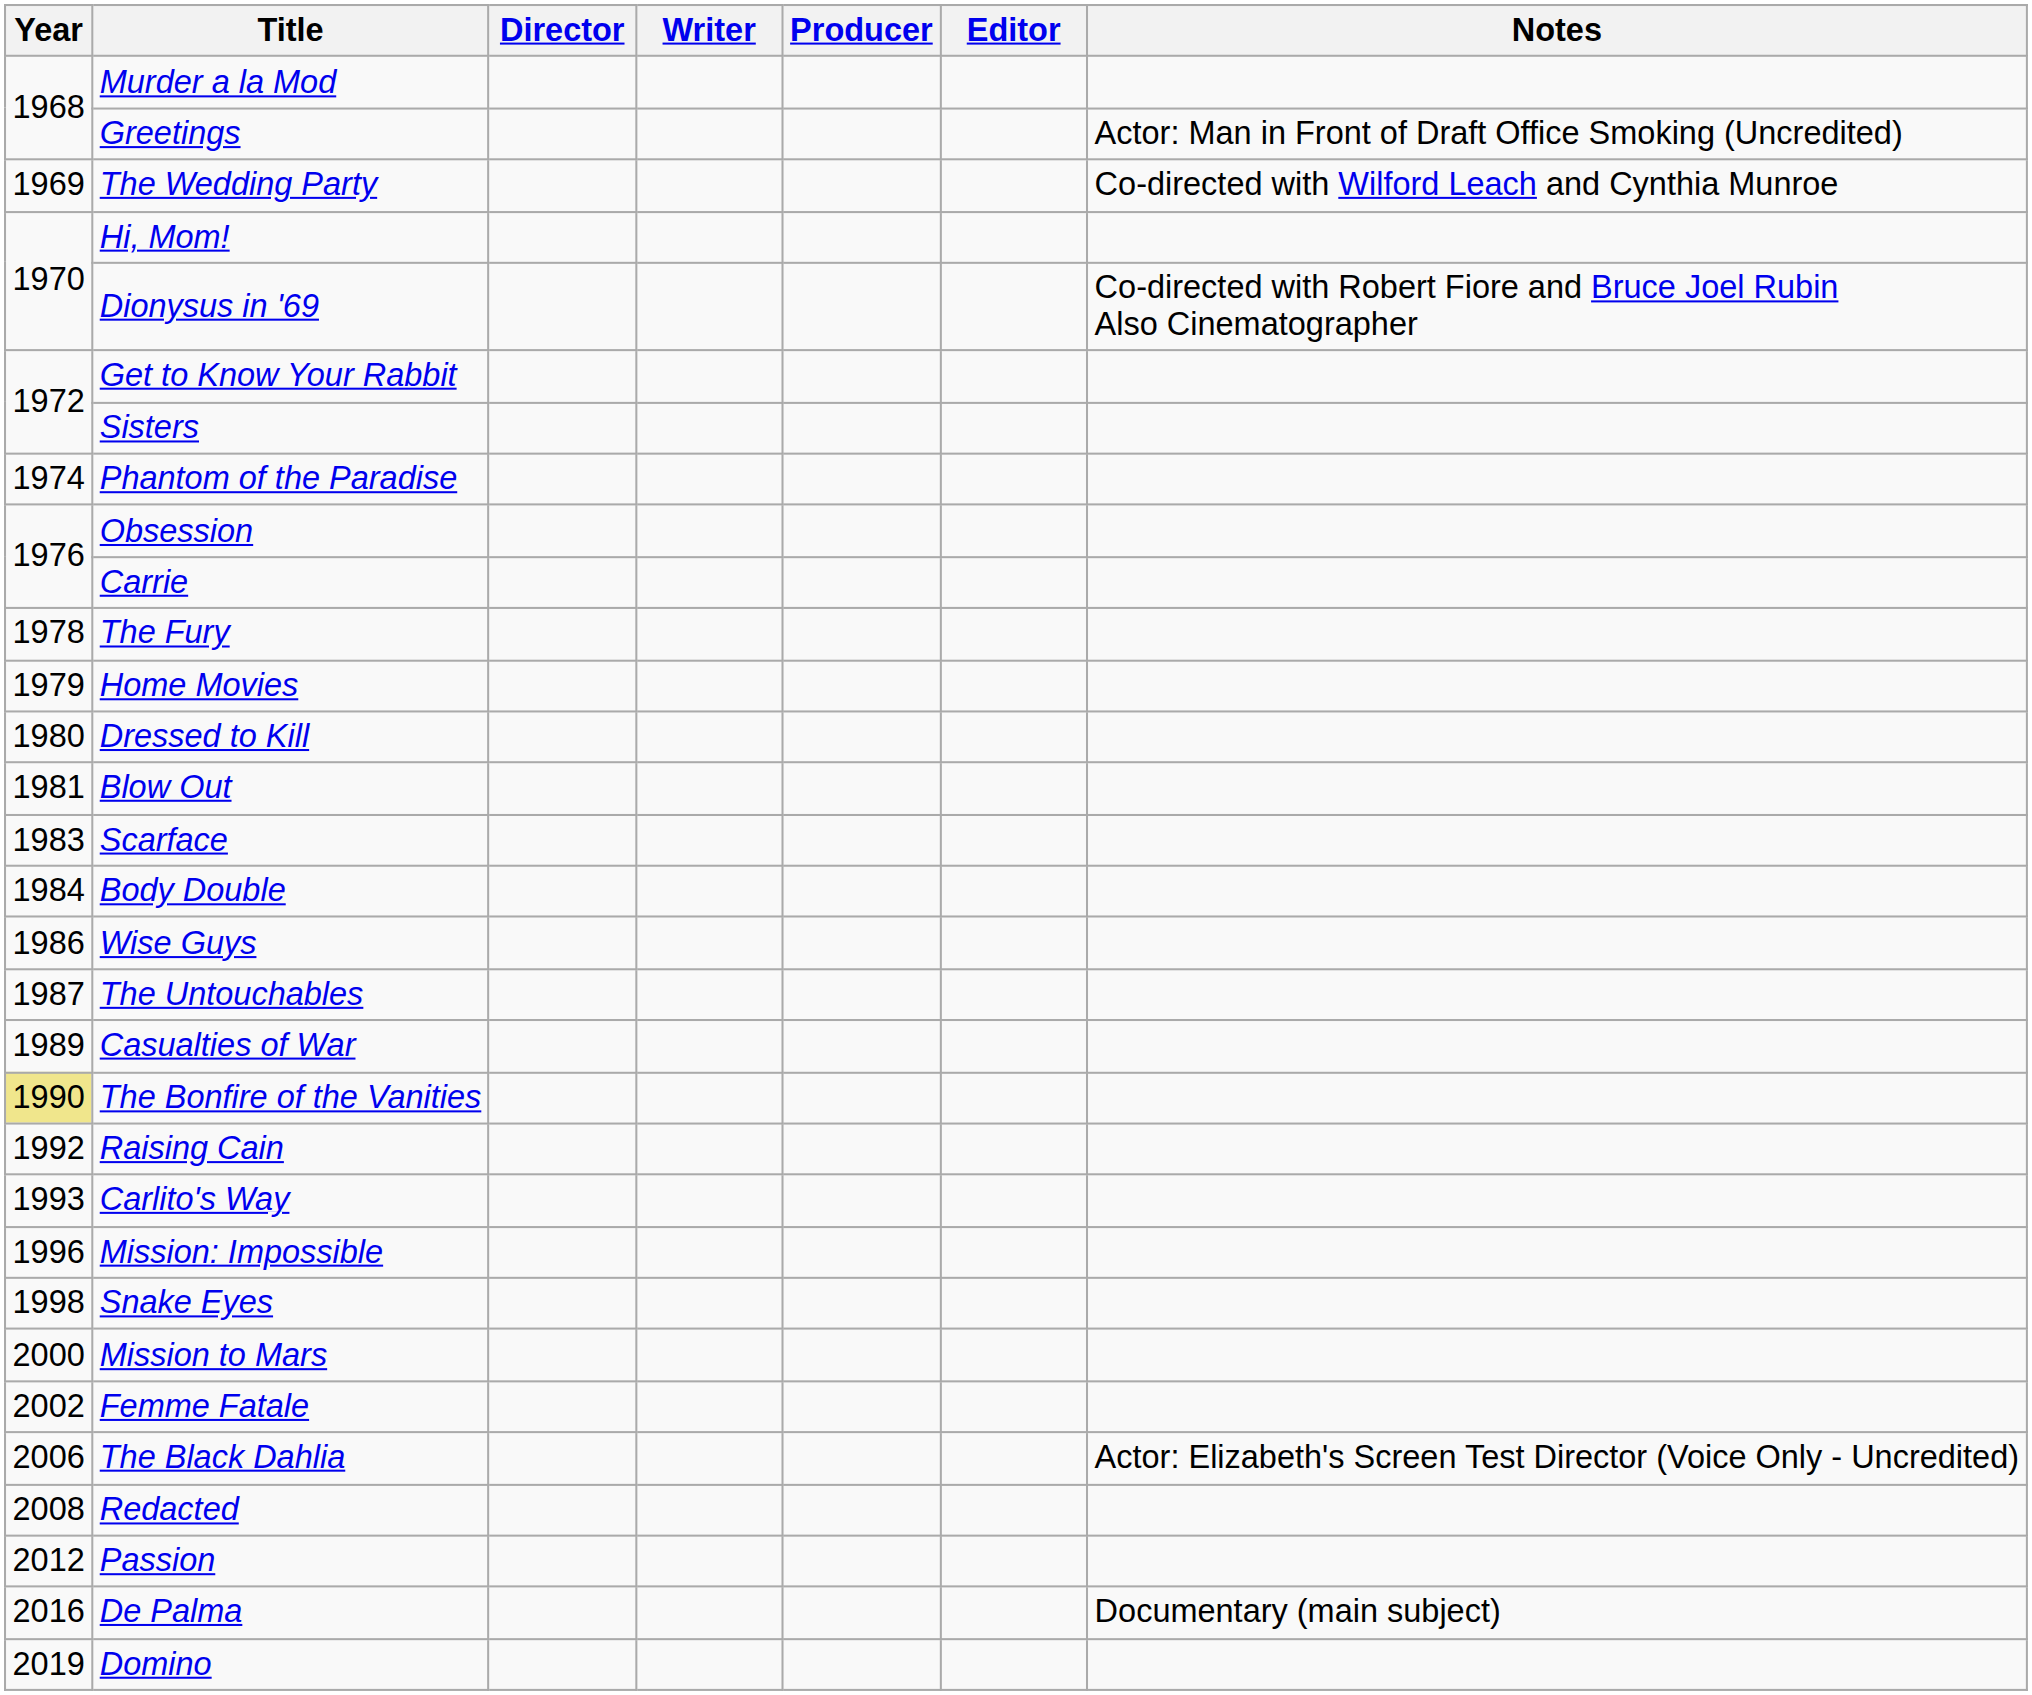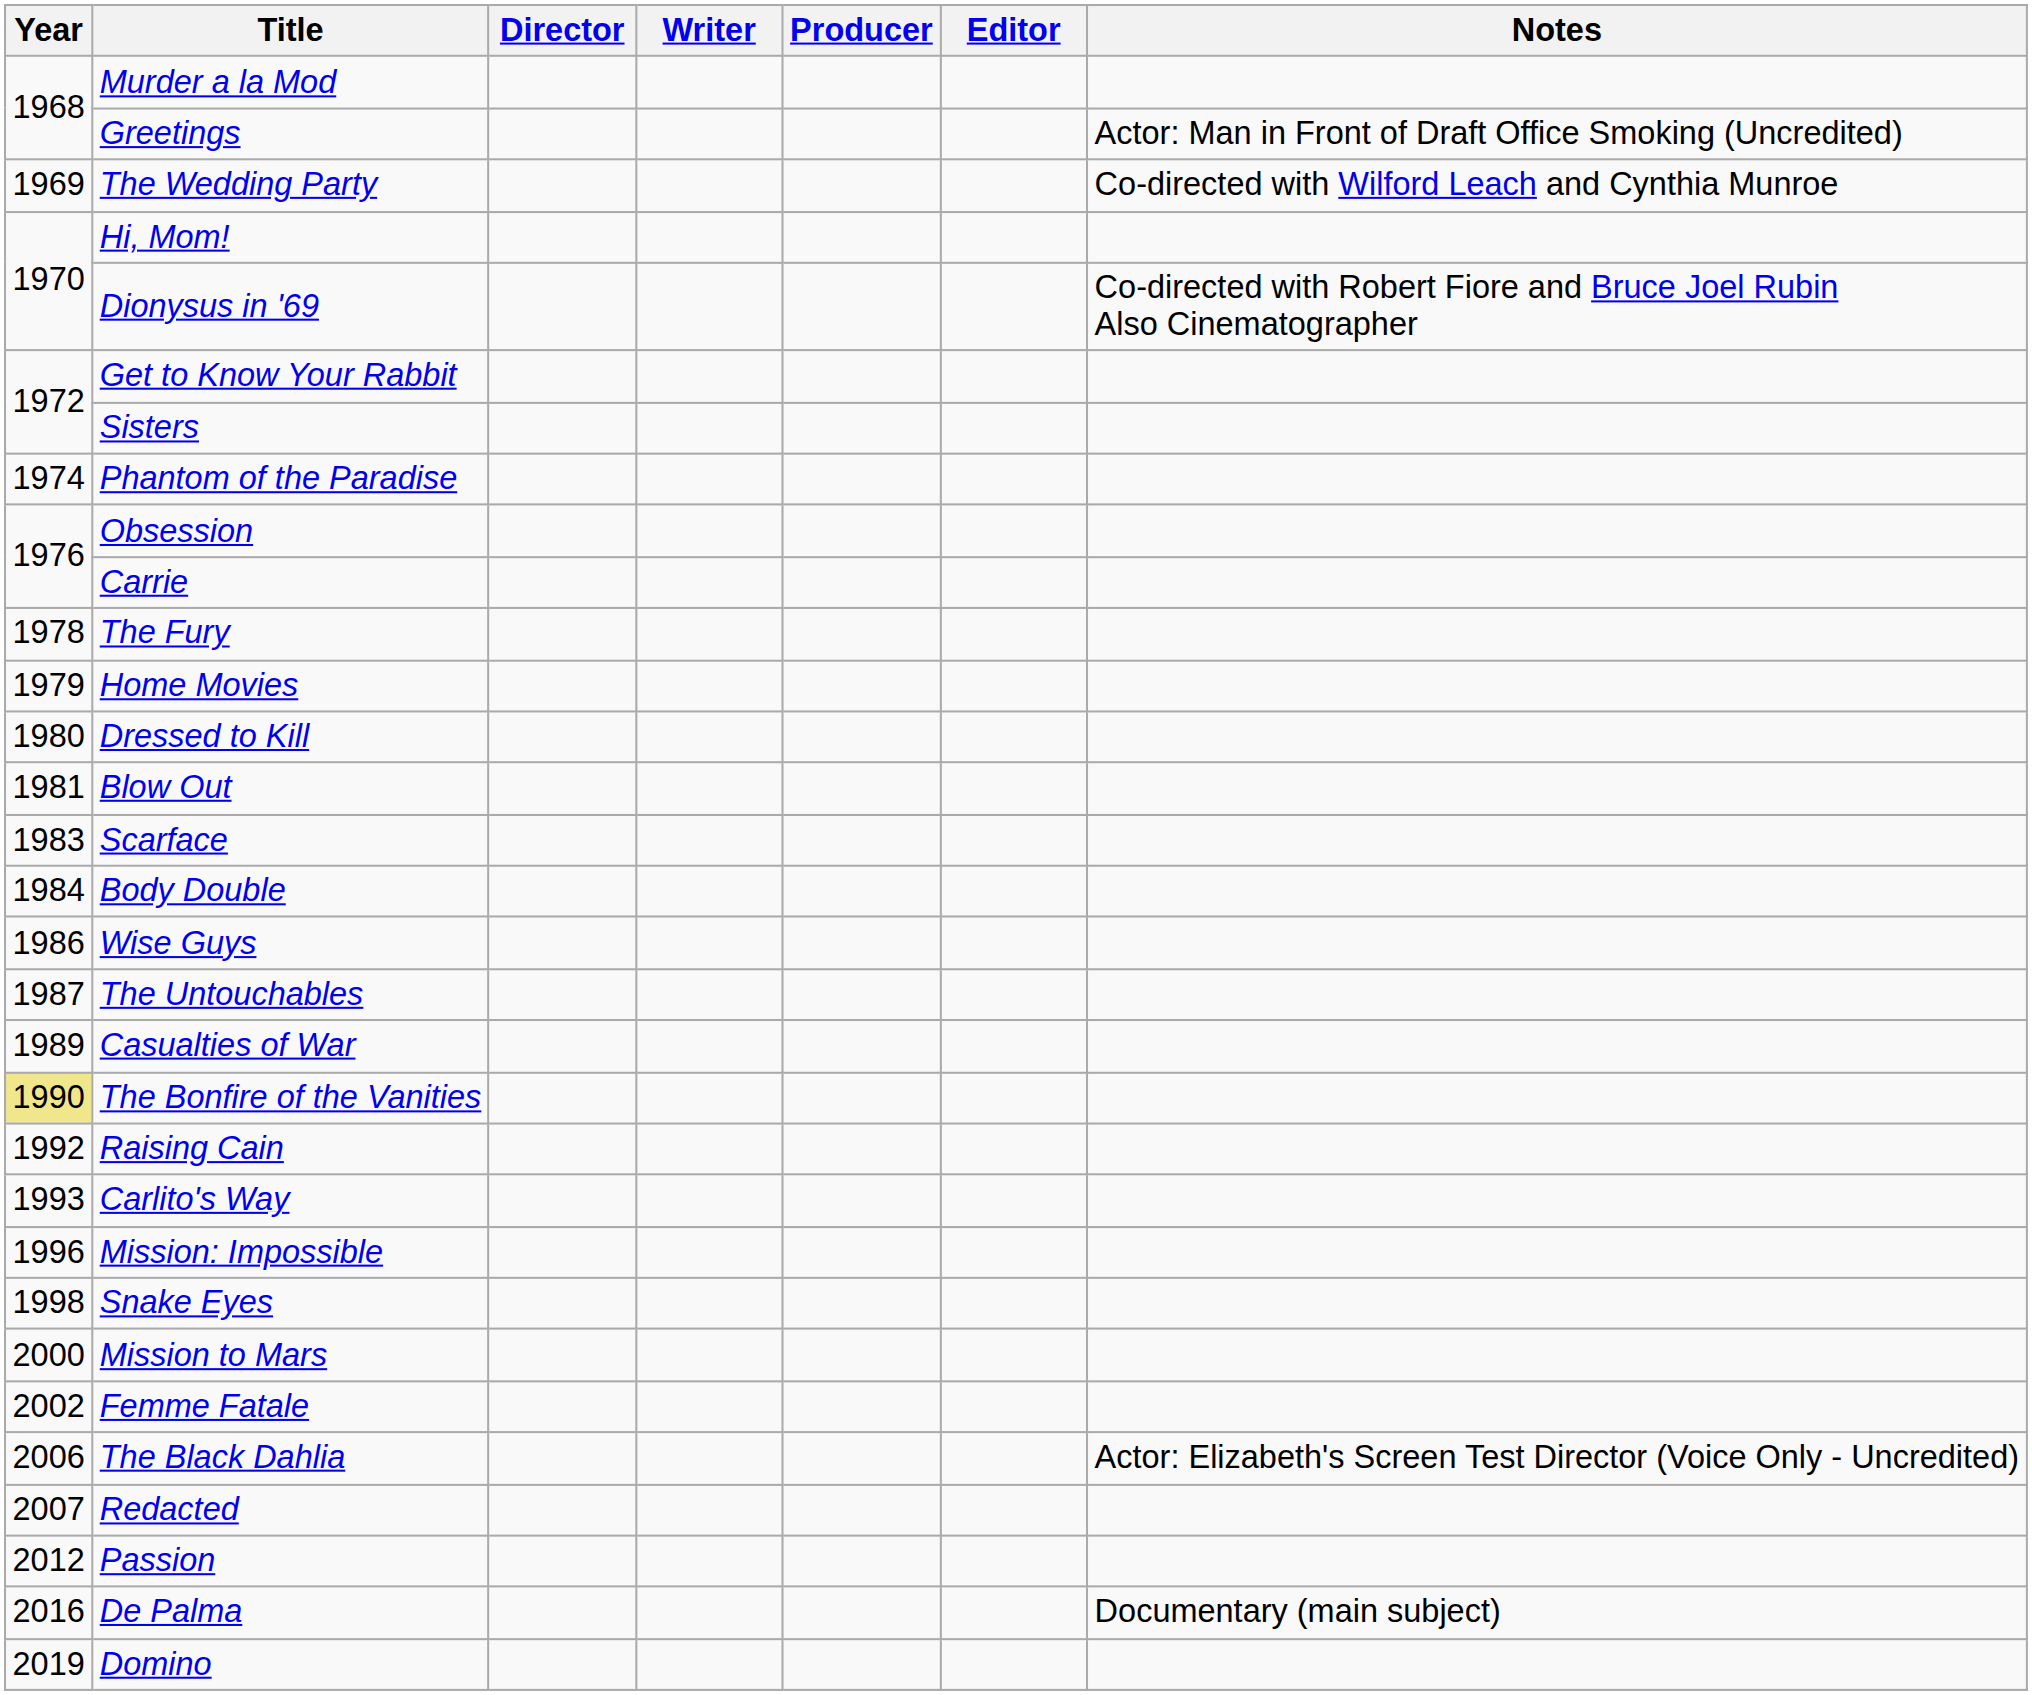Redacted | Year: 2008 -> 2007
